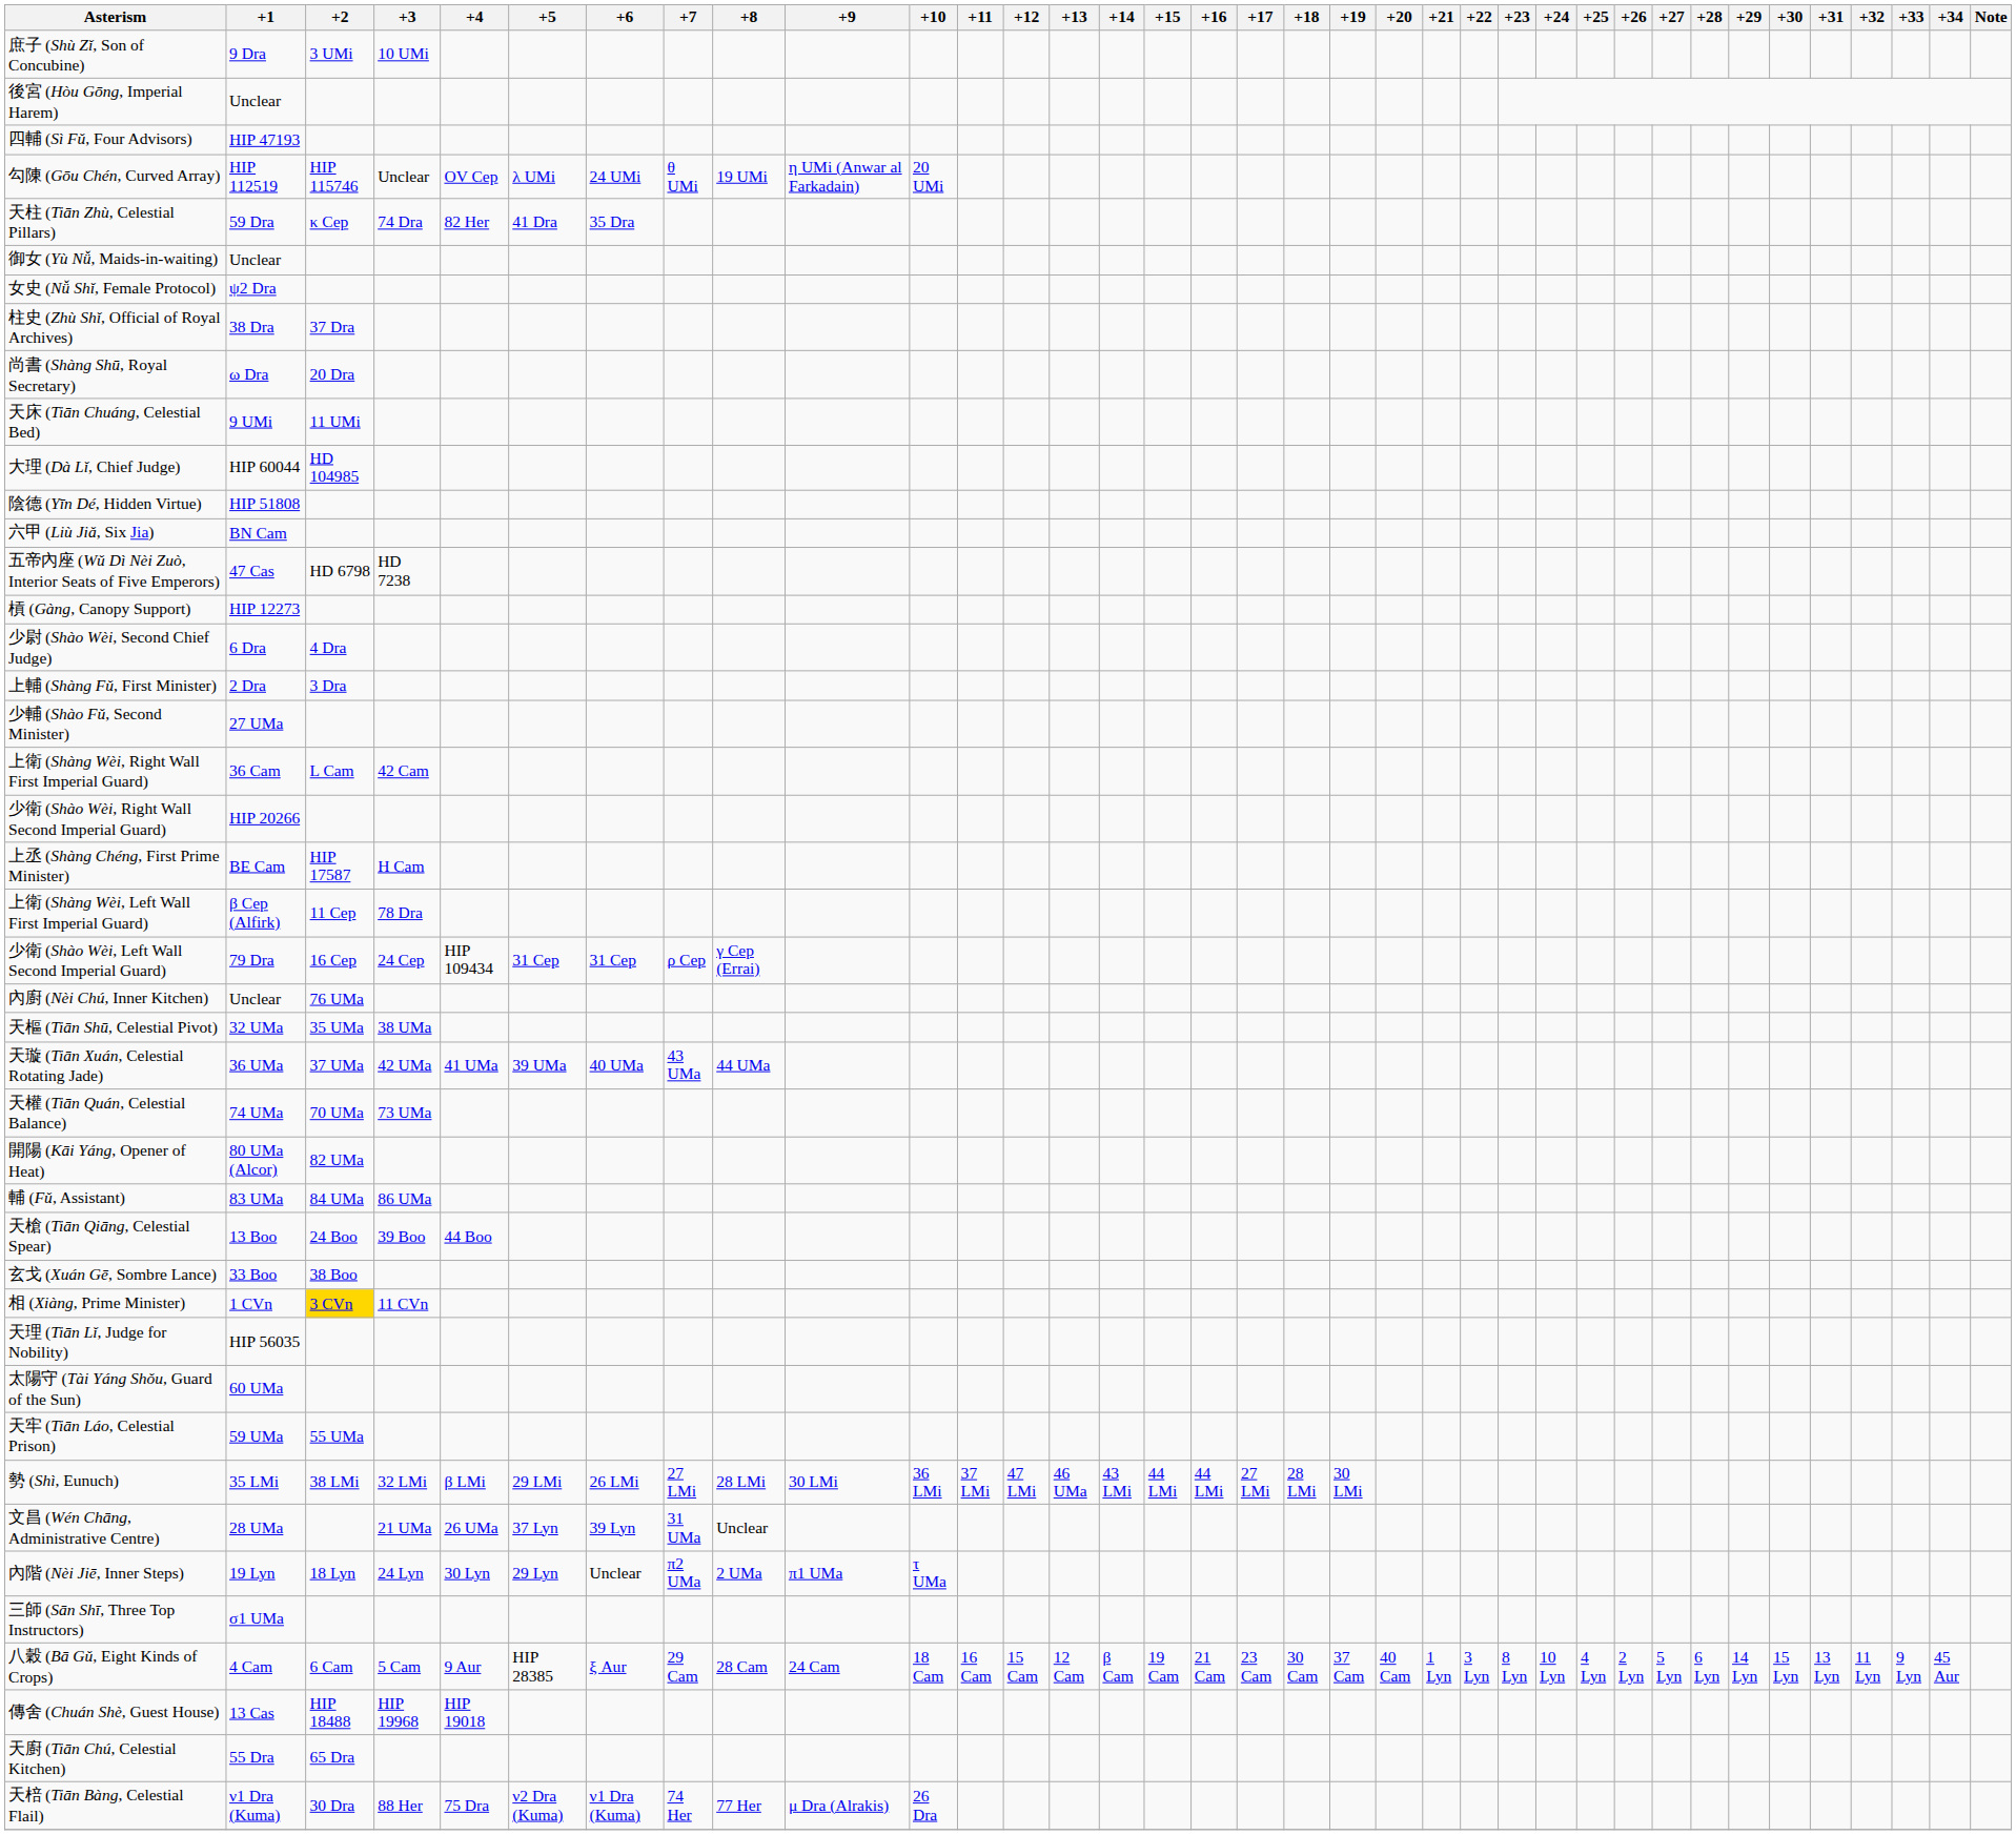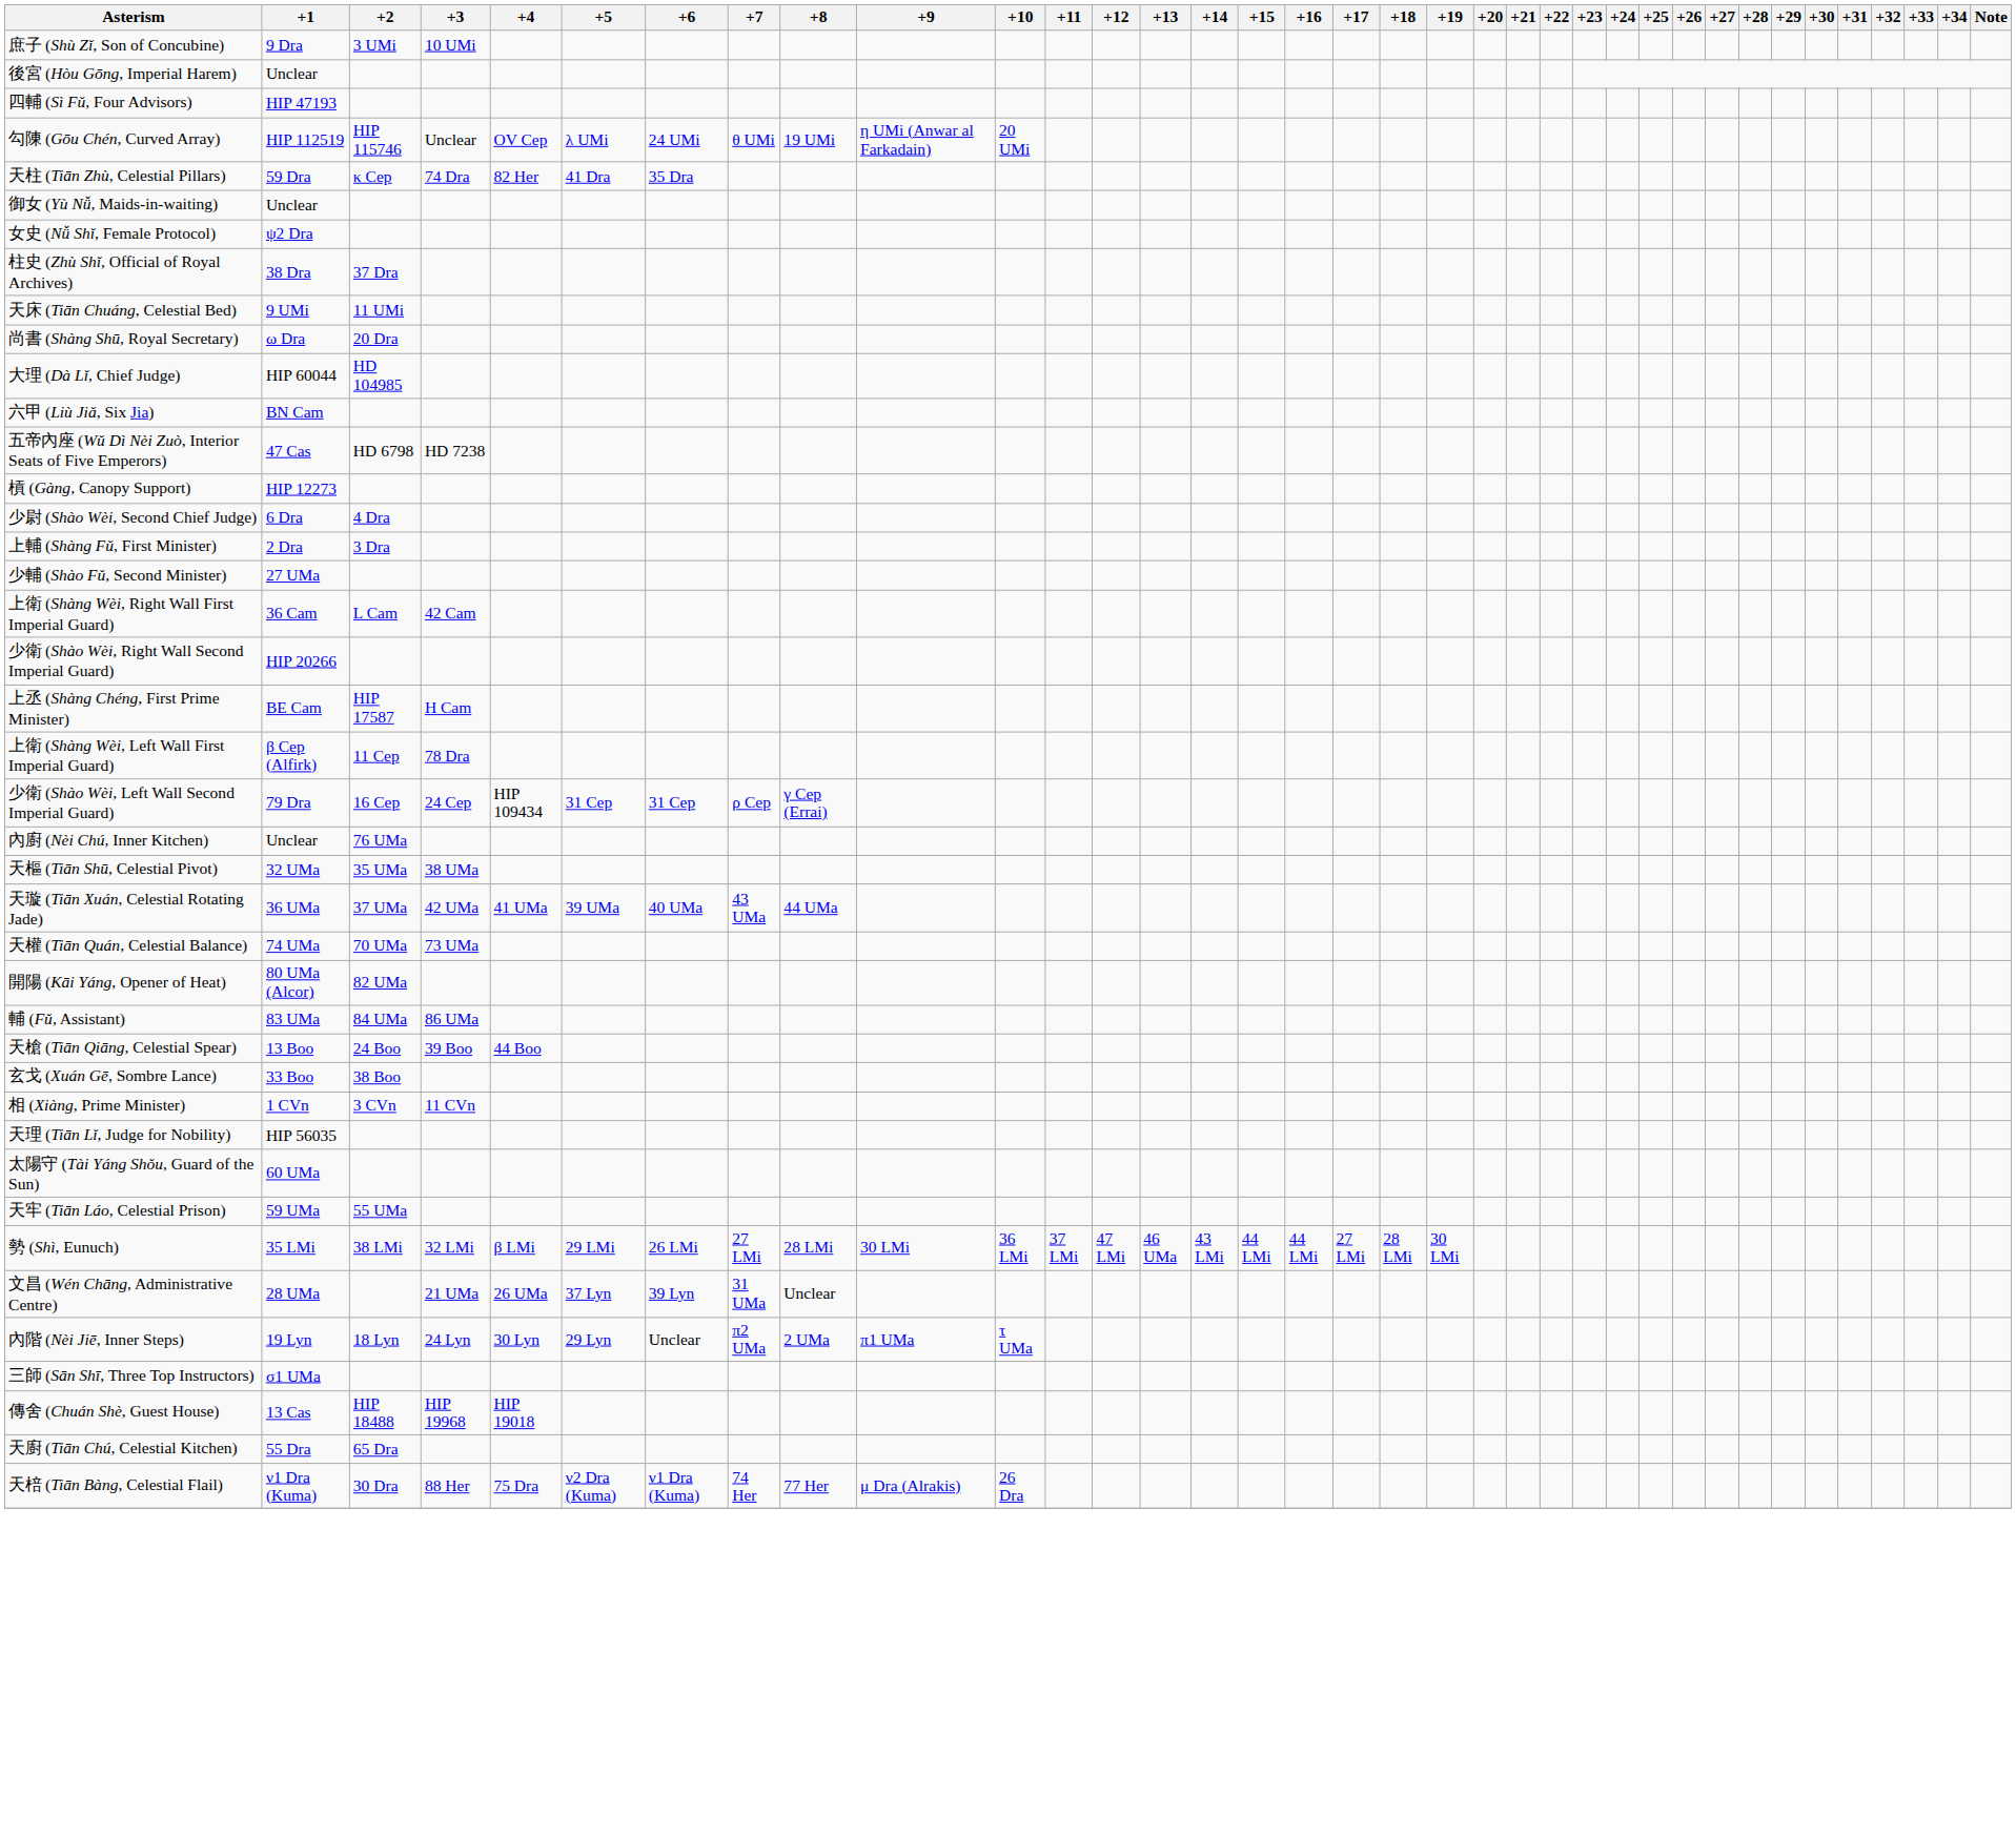rows swapped: 尚書 (Shàng Shū, Royal Secretary) <-> 天床 (Tiān Chuáng, Celestial Bed)
- row: 陰德 (Yīn Dé, Hidden Virtue) | HIP 51808
相 (Xiàng, Prime Minister) | +2: gold background -> no background
- row: 八穀 (Bā Gǔ, Eight Kinds of Crops) | 4 Cam | 6 Cam | 5 Cam | 9 Aur | HIP 28385 | ξ Aur | 29 Cam | 28 Cam | 24 Cam | 18 Cam | 16 Cam | 15 Cam | 12 Cam | β Cam | 19 Cam | 21 Cam | 23 Cam | 30 Cam | 37 Cam | 40 Cam | 1 Lyn | 3 Lyn | 8 Lyn | 10 Lyn | 4 Lyn | 2 Lyn | 5 Lyn | 6 Lyn | 14 Lyn | 15 Lyn | 13 Lyn | 11 Lyn | 9 Lyn | 45 Aur
